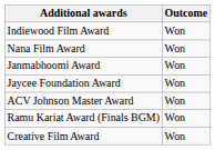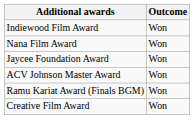- row: Janmabhoomi Award | Won
